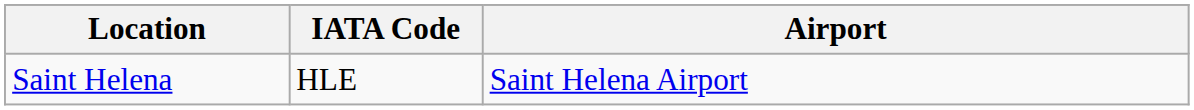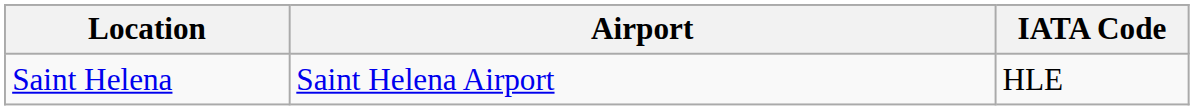columns swapped: Airport <-> IATA Code
